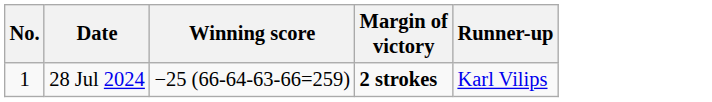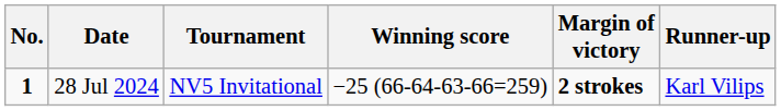+ column: Tournament | NV5 Invitational
28 Jul 2024 | No.: normal -> bold
